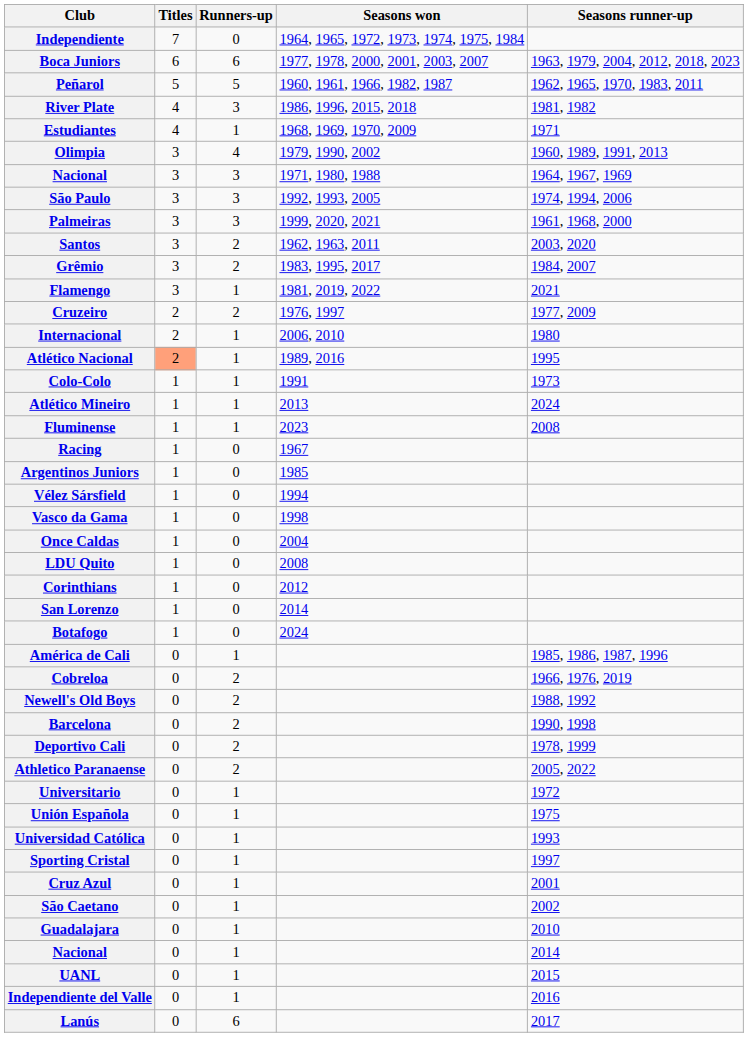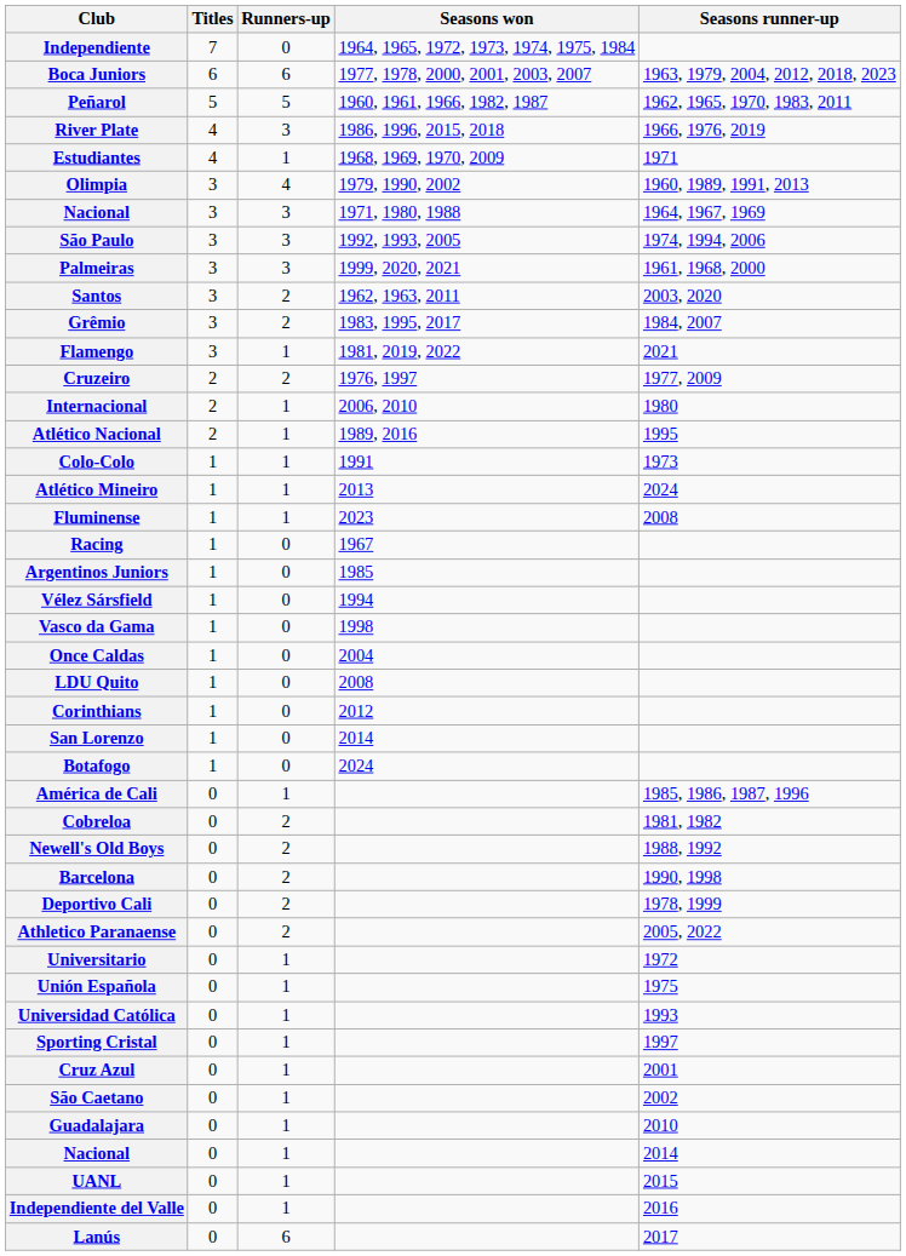River Plate | Seasons runner-up: 1981, 1982 -> 1966, 1976, 2019
Atlético Nacional | Titles: lightsalmon background -> no background
Cobreloa | Seasons runner-up: 1966, 1976, 2019 -> 1981, 1982
